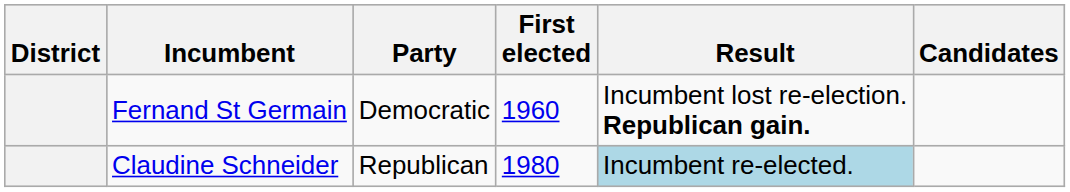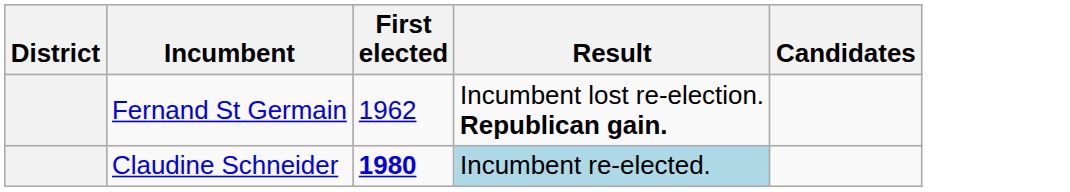- column: Party | Democratic | Republican
Fernand St Germain | First elected: 1960 -> 1962
Claudine Schneider | First elected: normal -> bold
